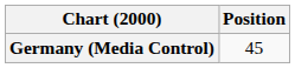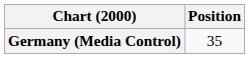Germany (Media Control) | Position: 45 -> 35
